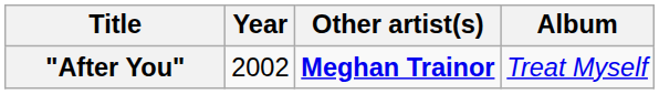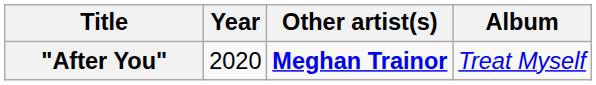"After You" | Year: 2002 -> 2020
